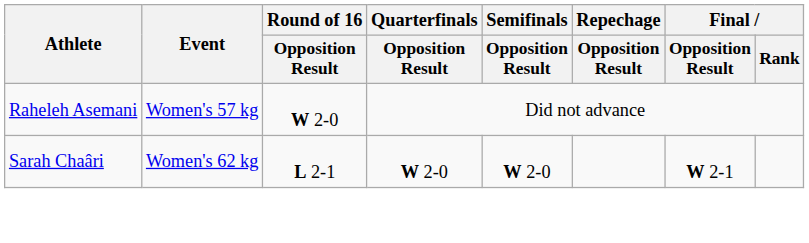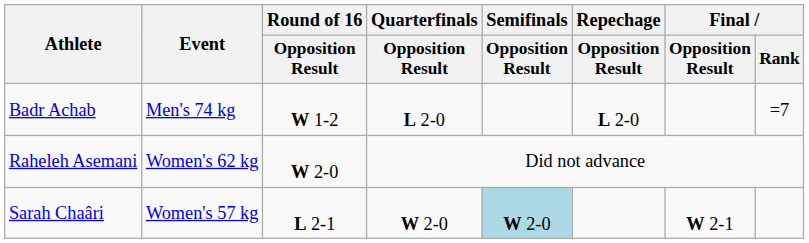+ row: Badr Achab | Men's 74 kg | W 1-2 | L 2-0 | L 2-0 | =7
Raheleh Asemani | Event: Women's 57 kg -> Women's 62 kg
Sarah Chaâri | Event: Women's 62 kg -> Women's 57 kg
Sarah Chaâri | Semifinals / Opposition Result: no background -> lightblue background
